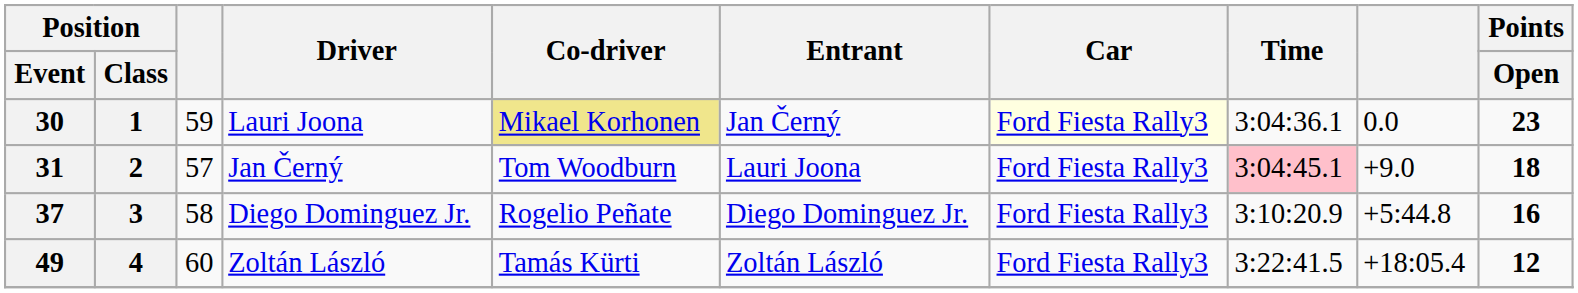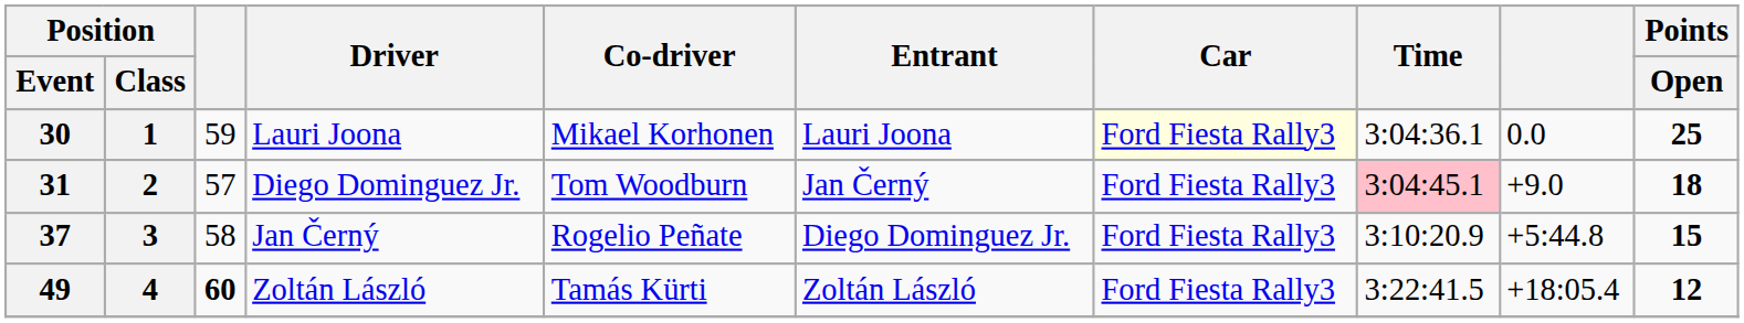30 | Co-driver: khaki background -> no background
30 | Entrant: Jan Černý -> Lauri Joona
30 | Points / Open: 23 -> 25
31 | Driver: Jan Černý -> Diego Dominguez Jr.
31 | Entrant: Lauri Joona -> Jan Černý
37 | Driver: Diego Dominguez Jr. -> Jan Černý
37 | Points / Open: 16 -> 15
49 | column 3: normal -> bold
